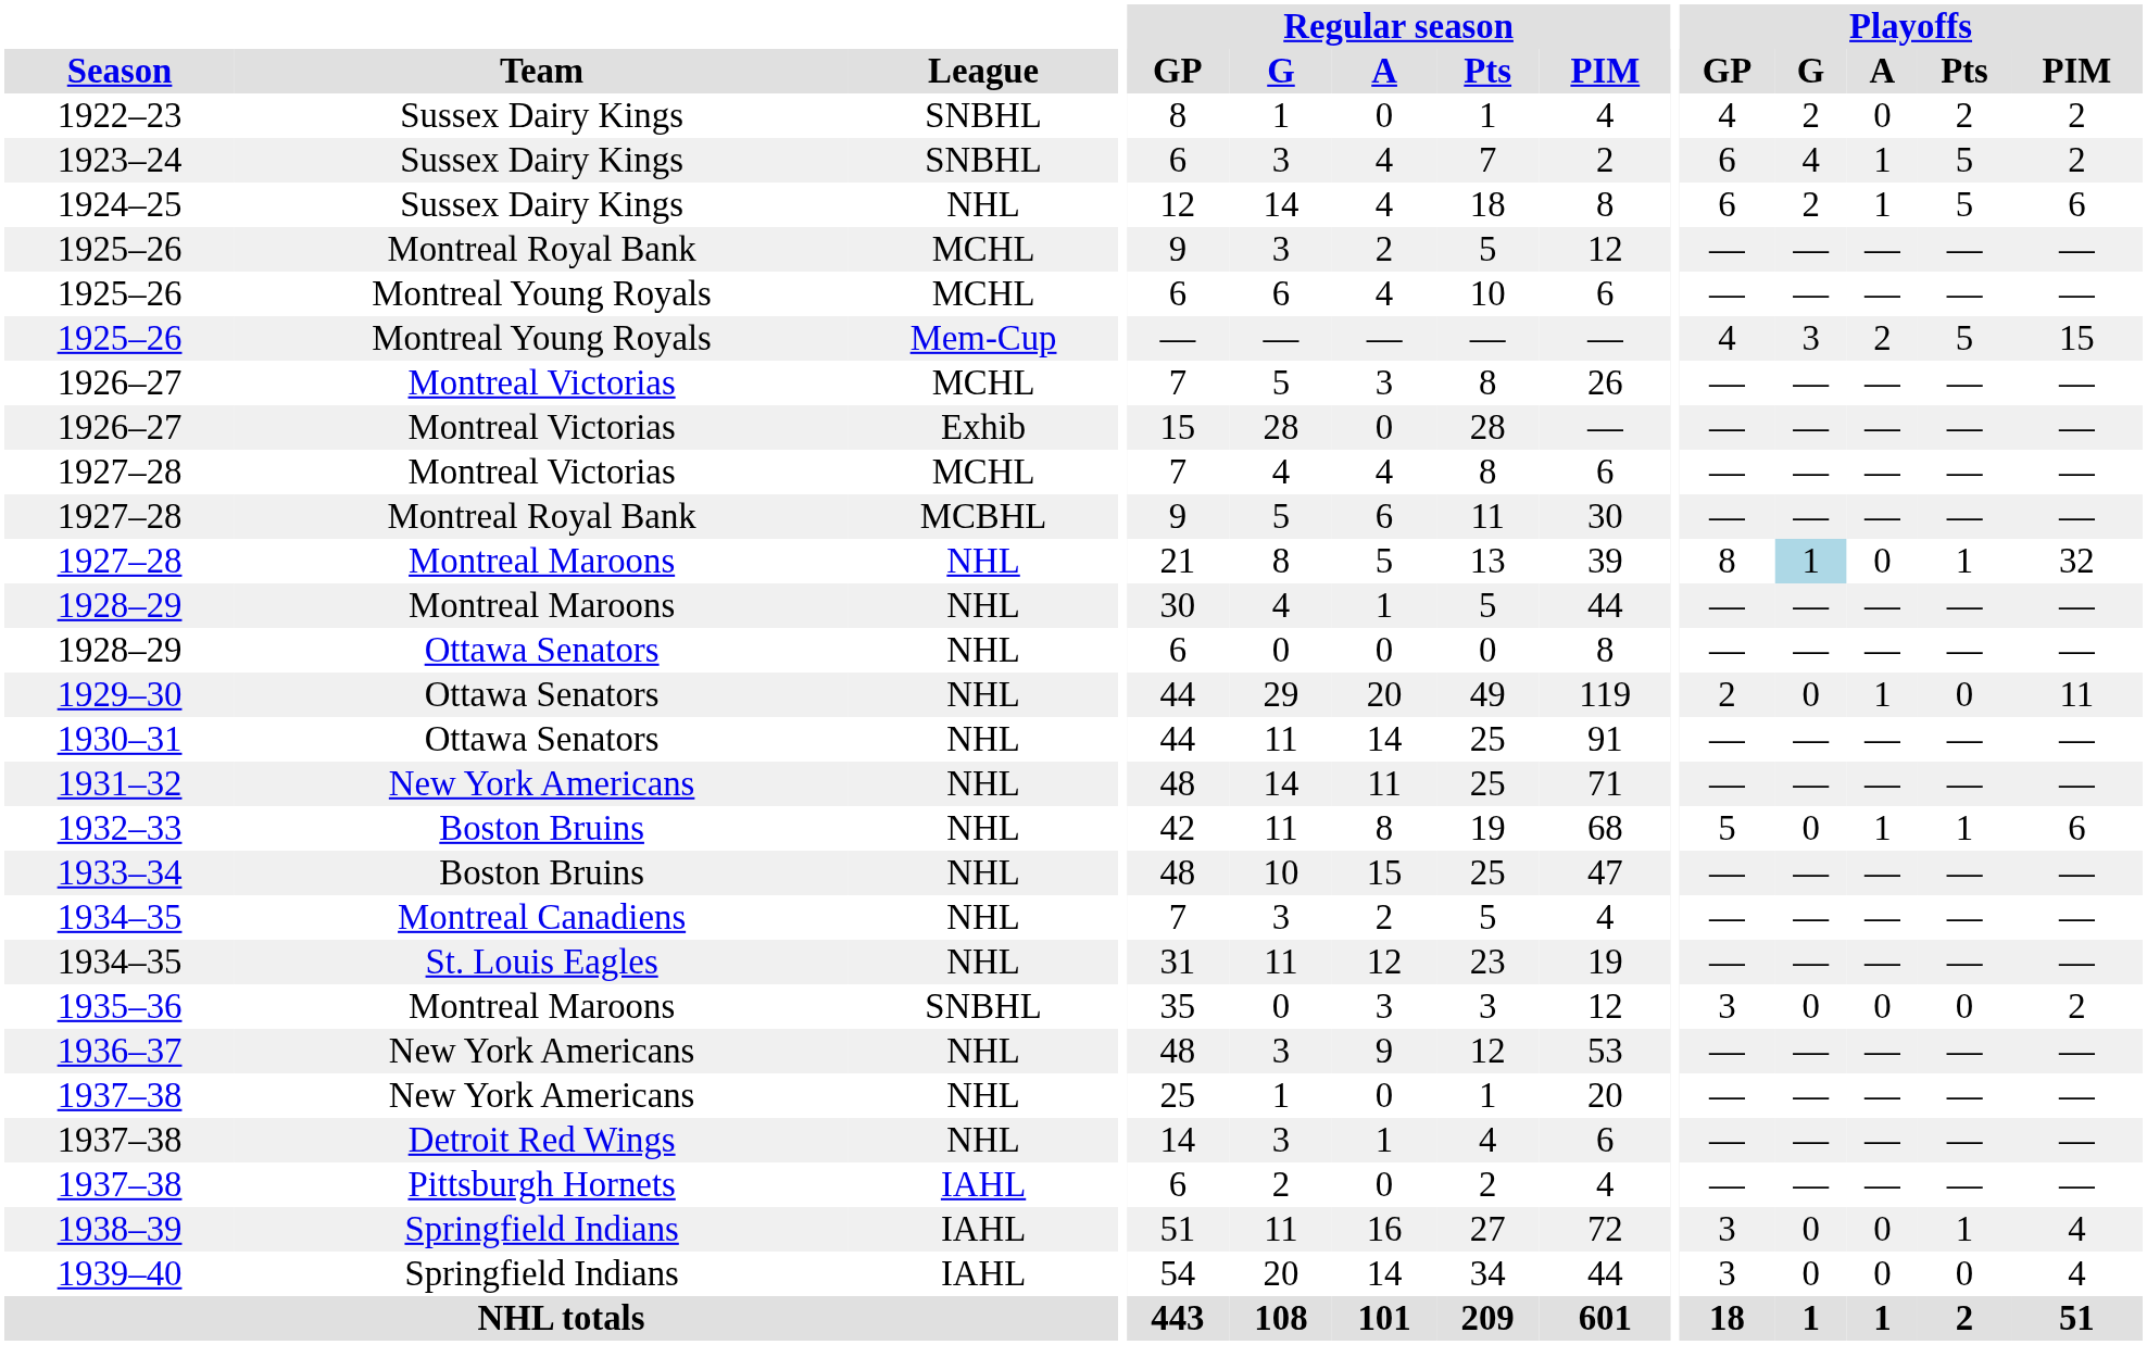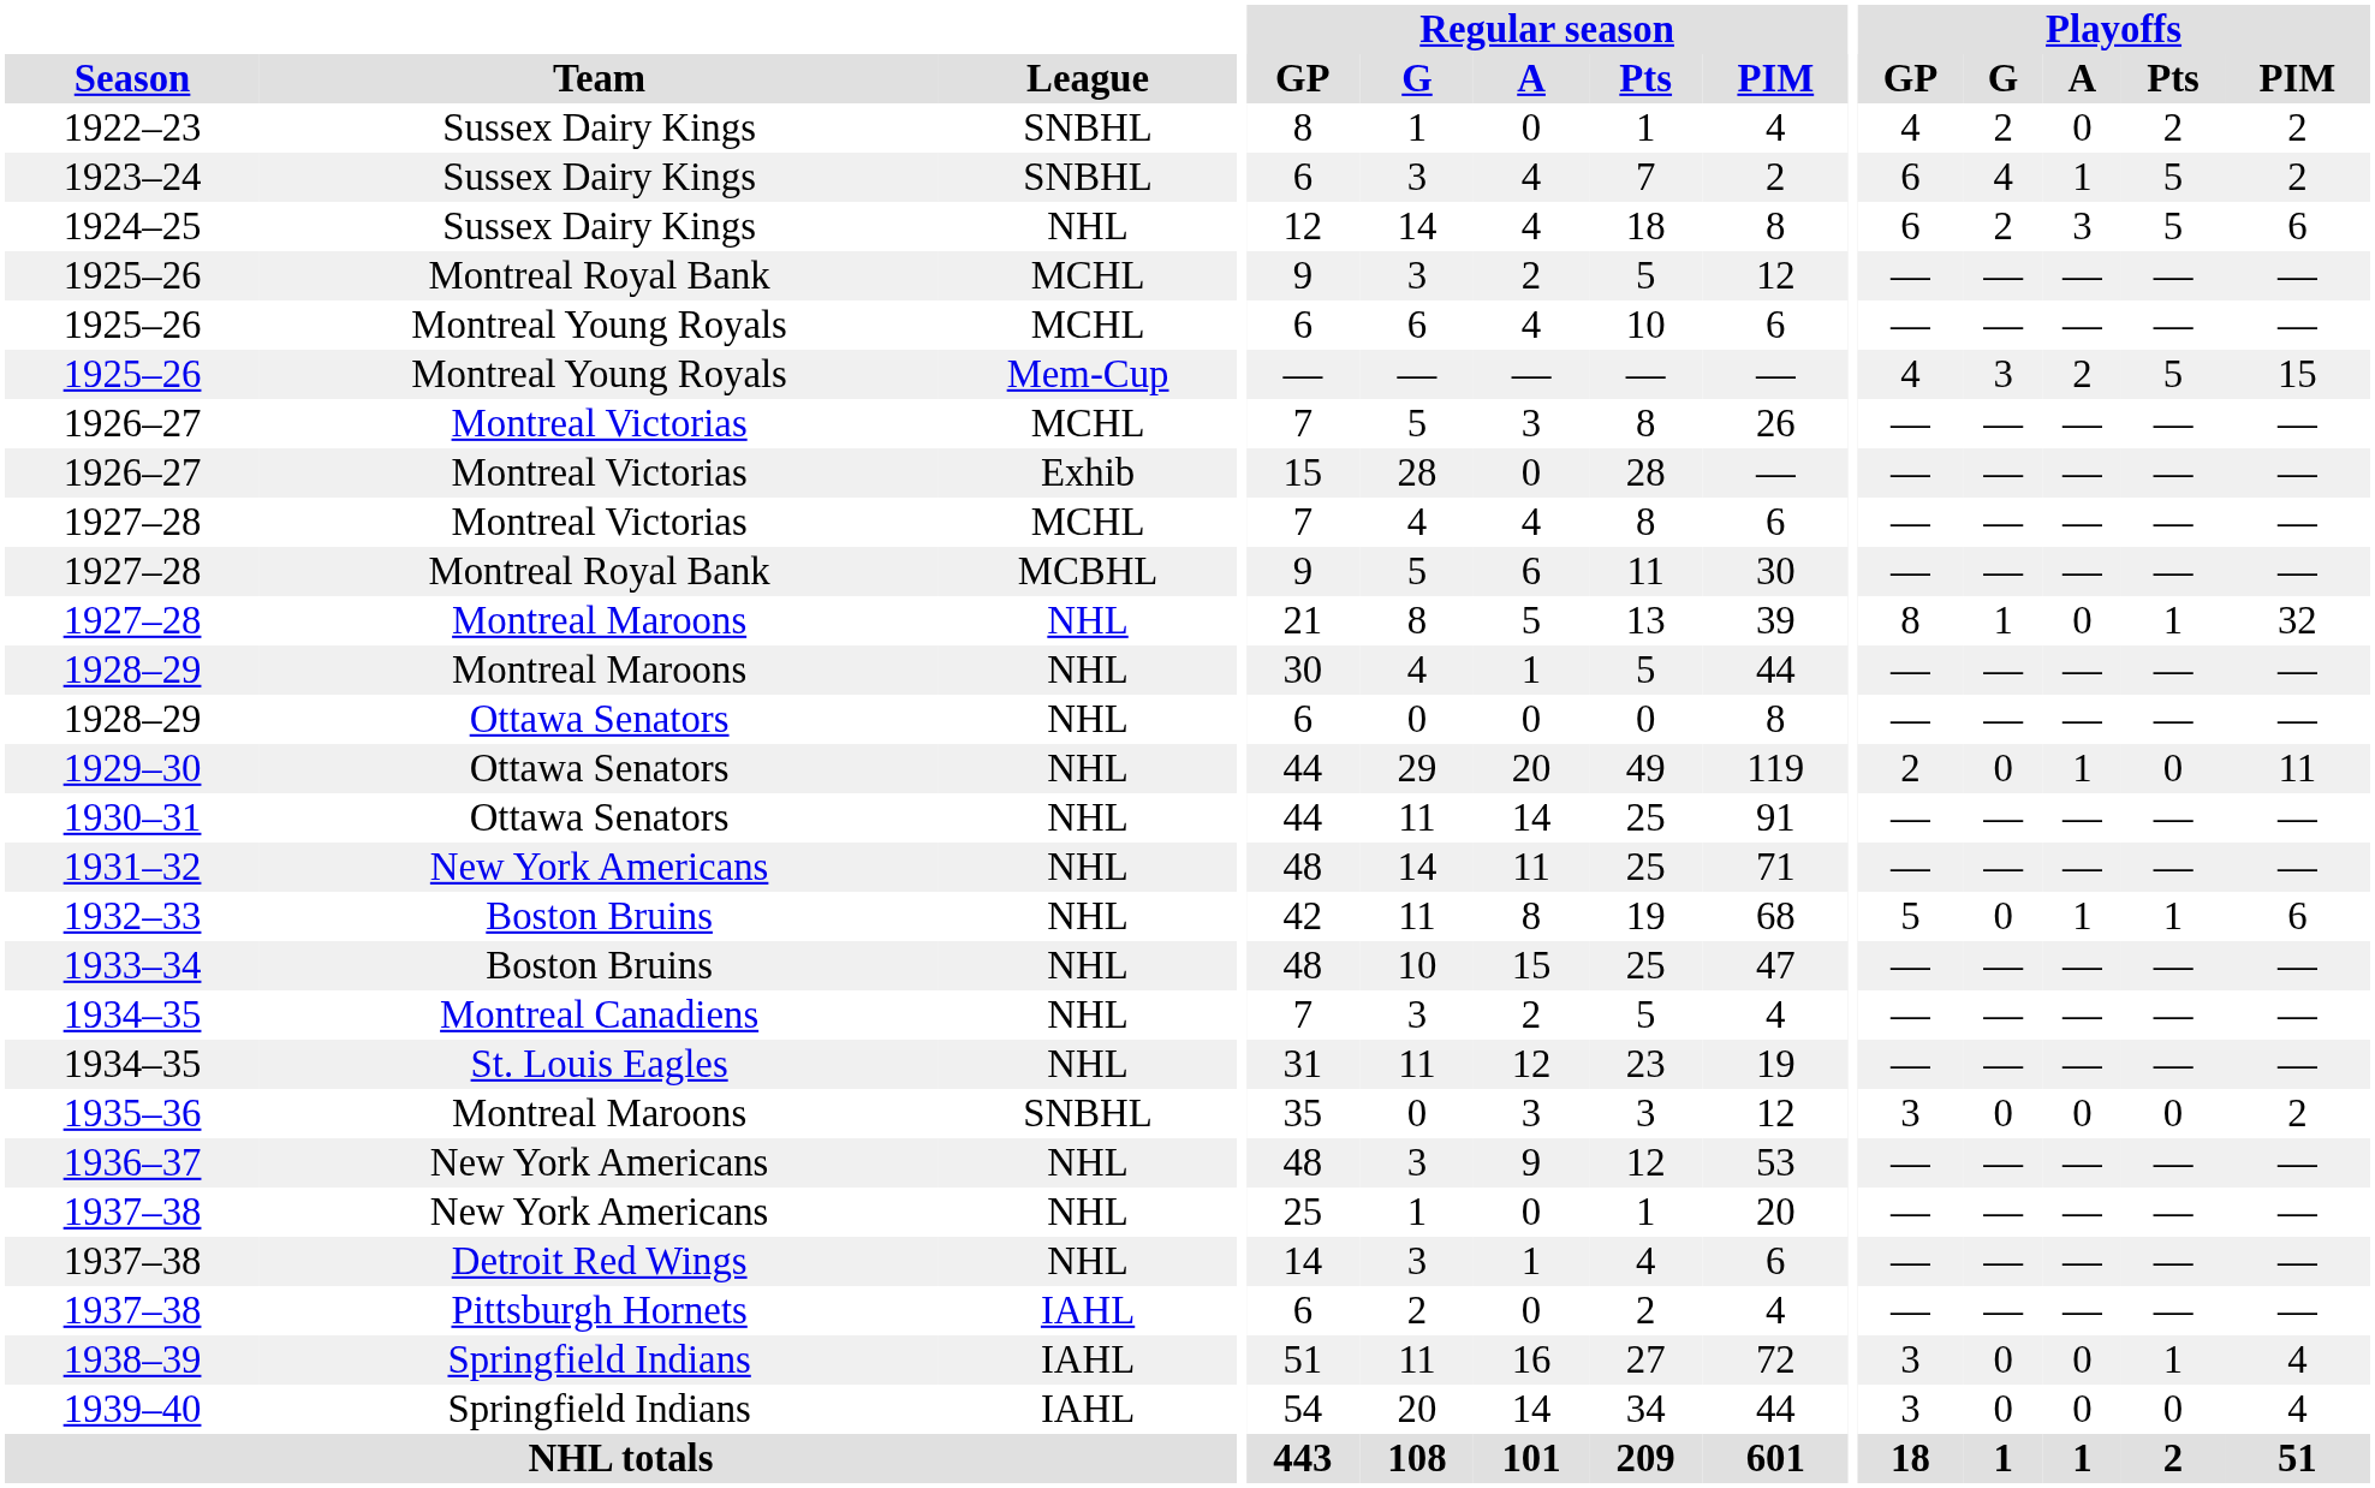1924–25 | Playoffs / A: 1 -> 3
1927–28 / Montreal Maroons | Playoffs / G: lightblue background -> no background
